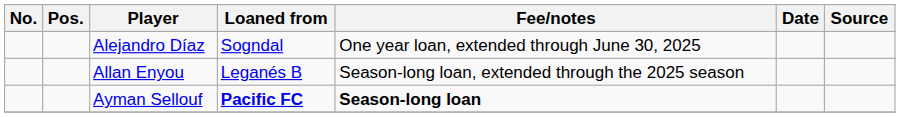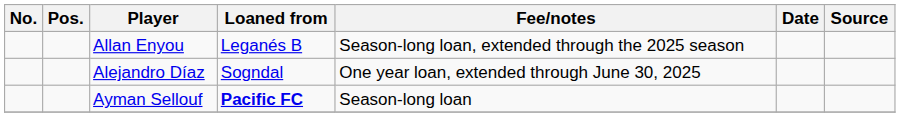rows swapped: Alejandro Díaz <-> Allan Enyou
Ayman Sellouf | Fee/notes: bold -> normal
